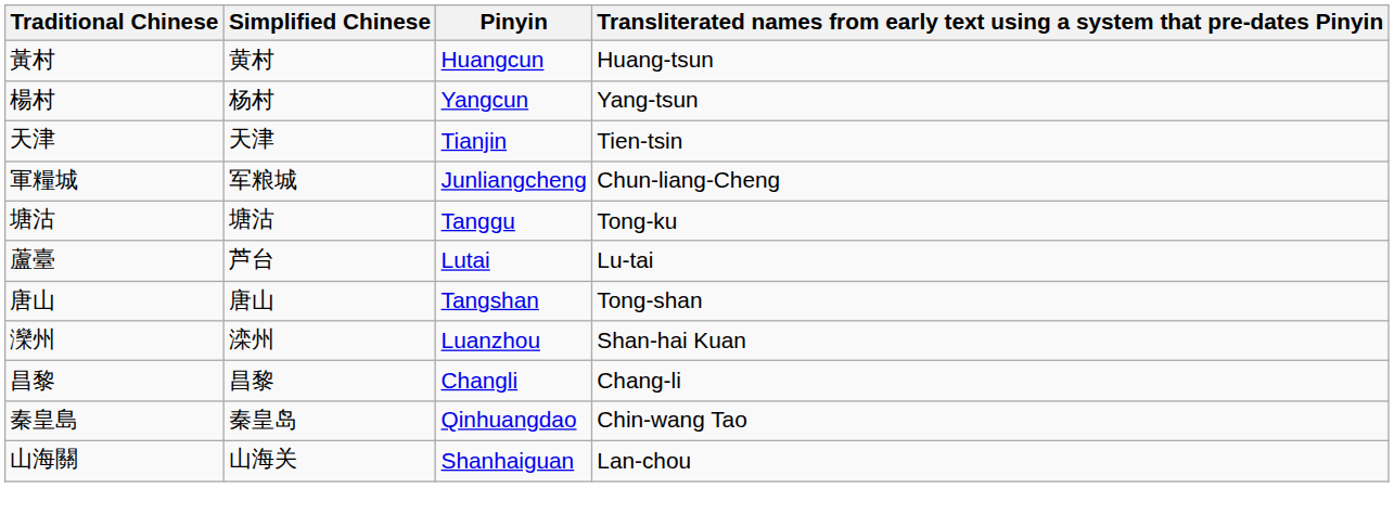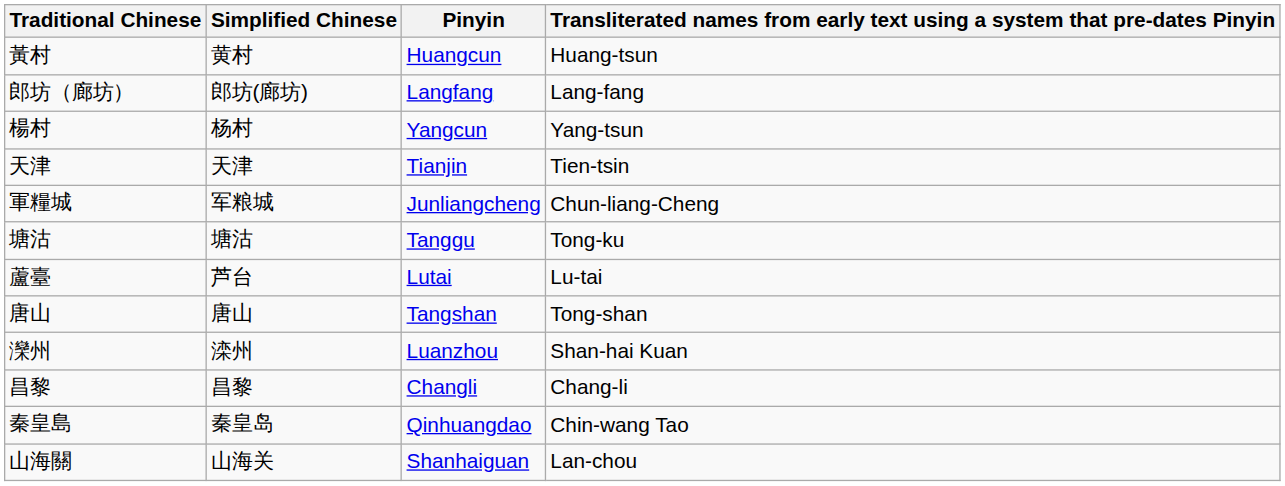+ row: 郎坊（廊坊） | 郎坊(廊坊) | Langfang | Lang-fang
